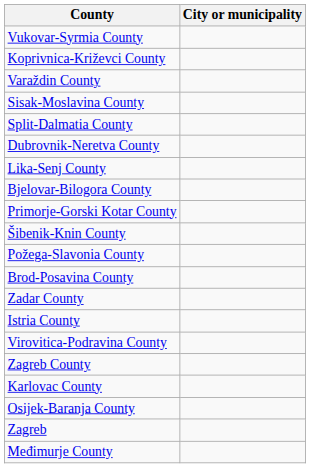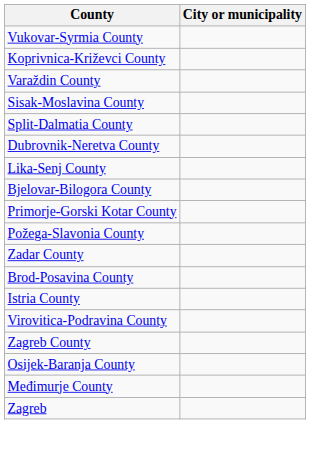- row: Šibenik-Knin County
rows swapped: Brod-Posavina County <-> Zadar County
- row: Karlovac County
rows swapped: Zagreb <-> Međimurje County
